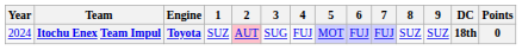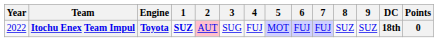Itochu Enex Team Impul | Year: 2024 -> 2022
Itochu Enex Team Impul | 1: normal -> bold
